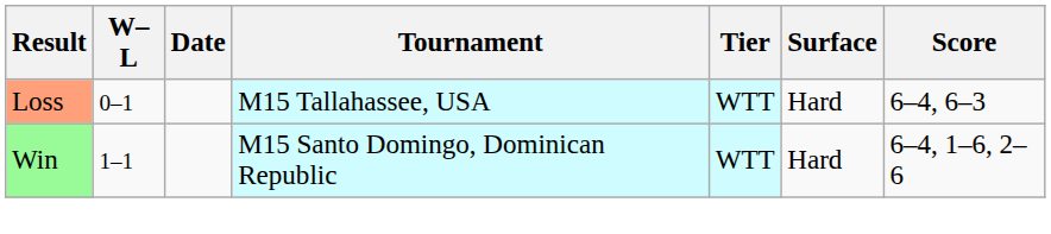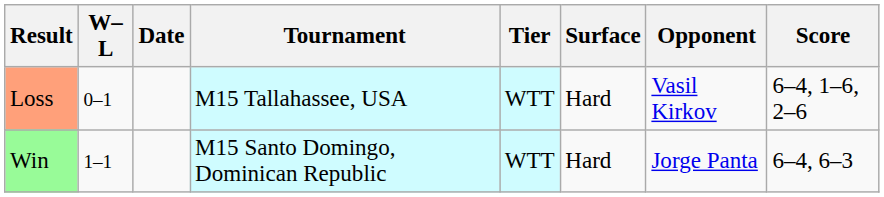+ column: Opponent | Vasil Kirkov | Jorge Panta
Loss | Score: 6–4, 6–3 -> 6–4, 1–6, 2–6
Win | Score: 6–4, 1–6, 2–6 -> 6–4, 6–3
